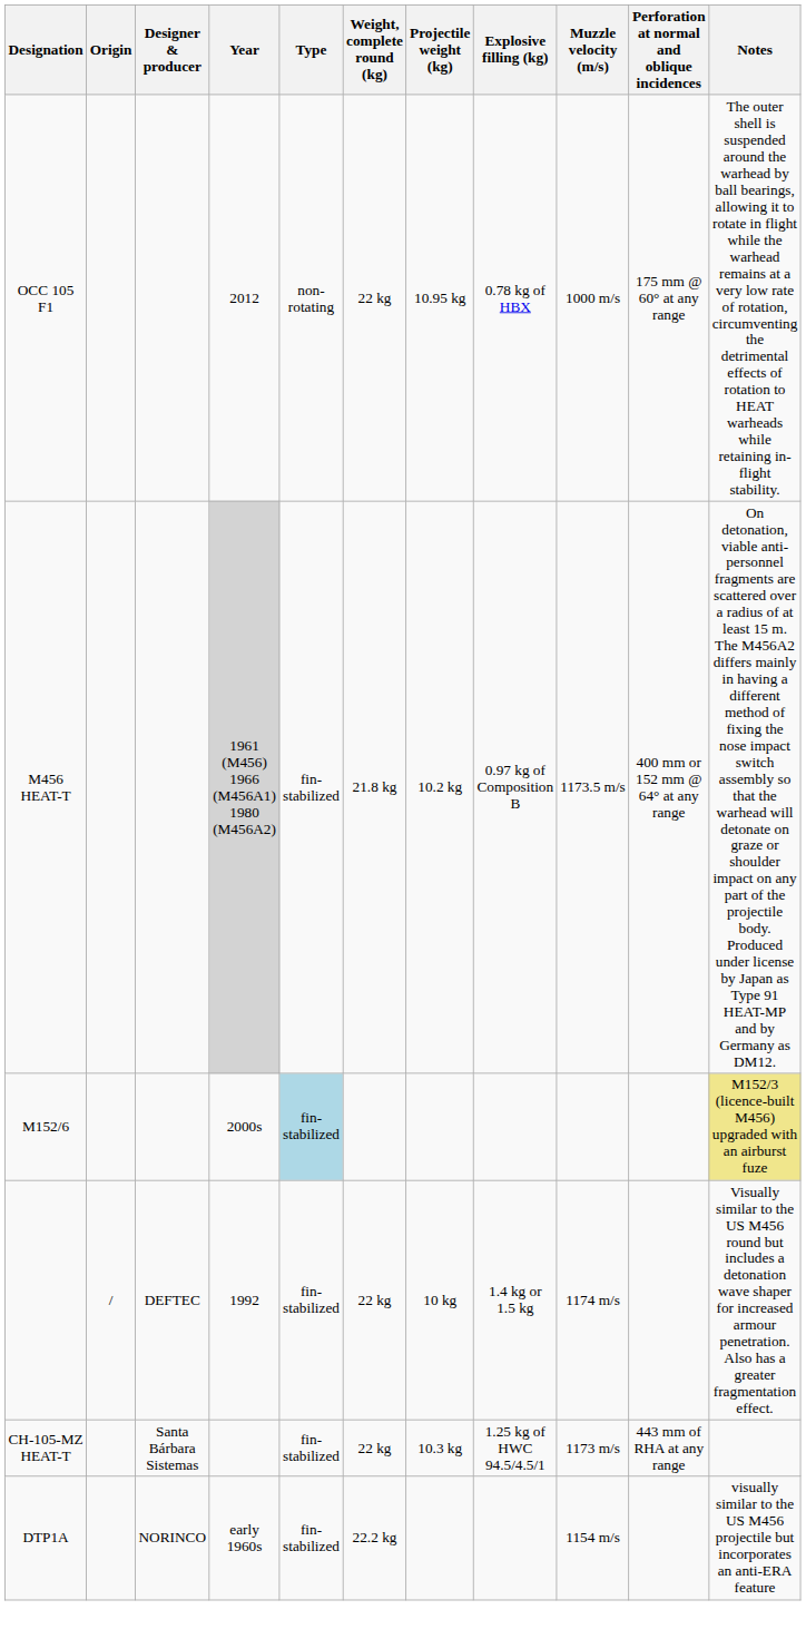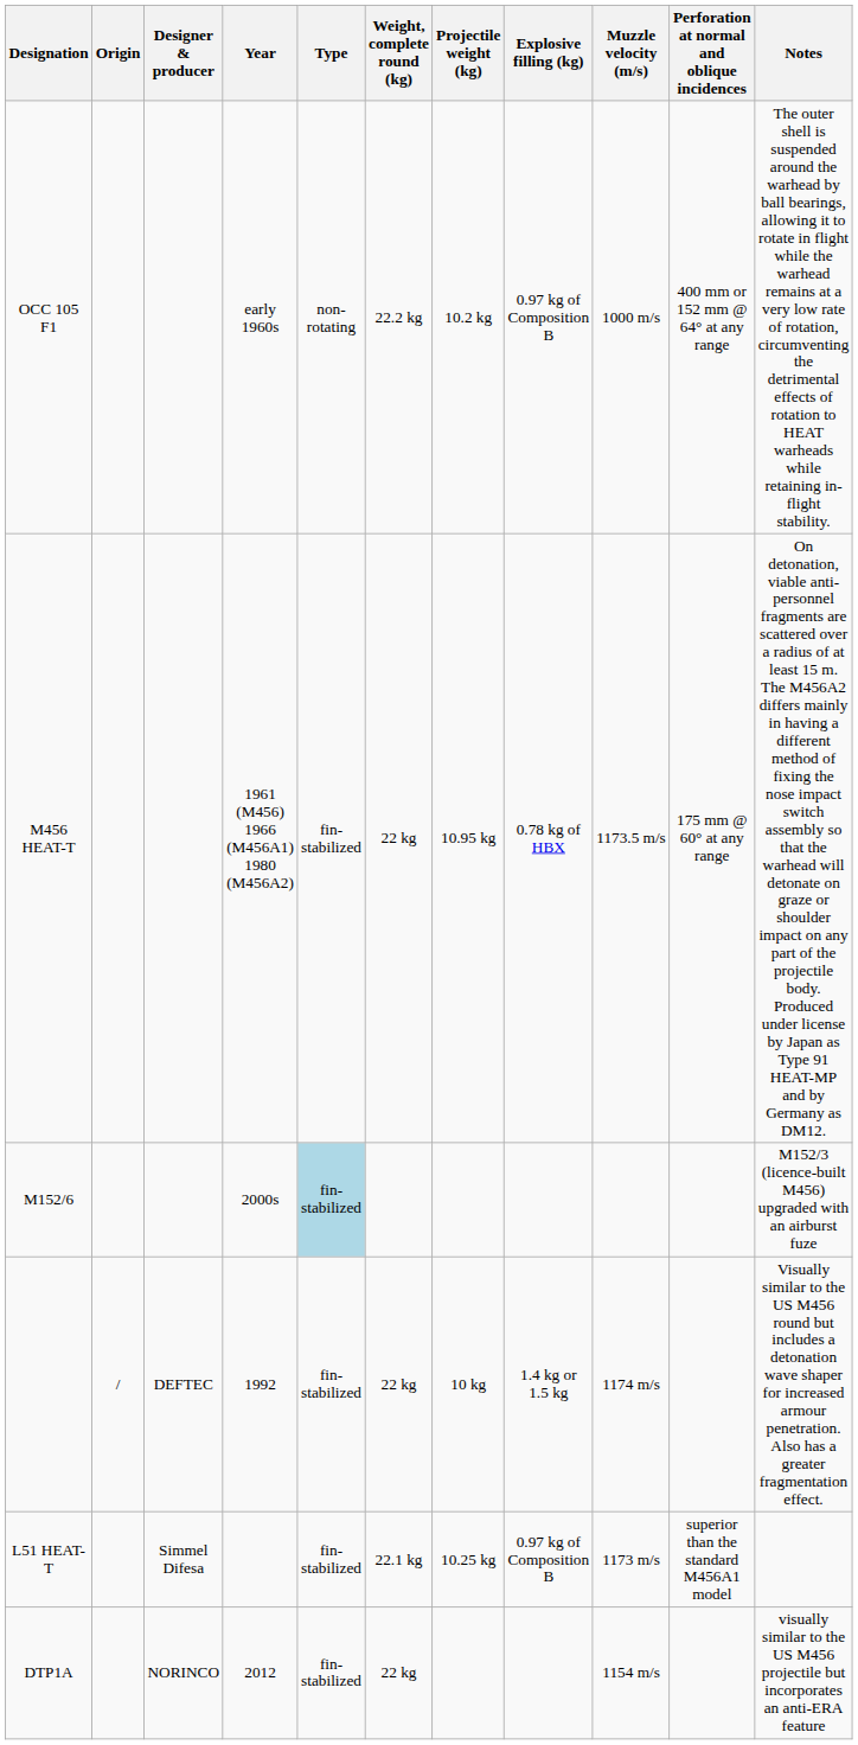OCC 105 F1 | Year: 2012 -> early 1960s
OCC 105 F1 | Weight, complete round (kg): 22 kg -> 22.2 kg
OCC 105 F1 | Projectile weight (kg): 10.95 kg -> 10.2 kg
OCC 105 F1 | Explosive filling (kg): 0.78 kg of HBX -> 0.97 kg of Composition B
OCC 105 F1 | Perforation at normal and oblique incidences: 175 mm @ 60° at any range -> 400 mm or 152 mm @ 64° at any range
M456 HEAT-T | Year: lightgrey background -> no background
M456 HEAT-T | Weight, complete round (kg): 21.8 kg -> 22 kg
M456 HEAT-T | Projectile weight (kg): 10.2 kg -> 10.95 kg
M456 HEAT-T | Explosive filling (kg): 0.97 kg of Composition B -> 0.78 kg of HBX
M456 HEAT-T | Perforation at normal and oblique incidences: 400 mm or 152 mm @ 64° at any range -> 175 mm @ 60° at any range
M152/6 | Notes: khaki background -> no background
+ row: L51 HEAT-T | Simmel Difesa | fin-stabilized | 22.1 kg | 10.25 kg | 0.97 kg of Composition B | 1173 m/s | superior than the standard M456A1 model
- row: CH-105-MZ HEAT-T | Santa Bárbara Sistemas | fin-stabilized | 22 kg | 10.3 kg | 1.25 kg of HWC 94.5/4.5/1 | 1173 m/s | 443 mm of RHA at any range
DTP1A | Year: early 1960s -> 2012
DTP1A | Weight, complete round (kg): 22.2 kg -> 22 kg
